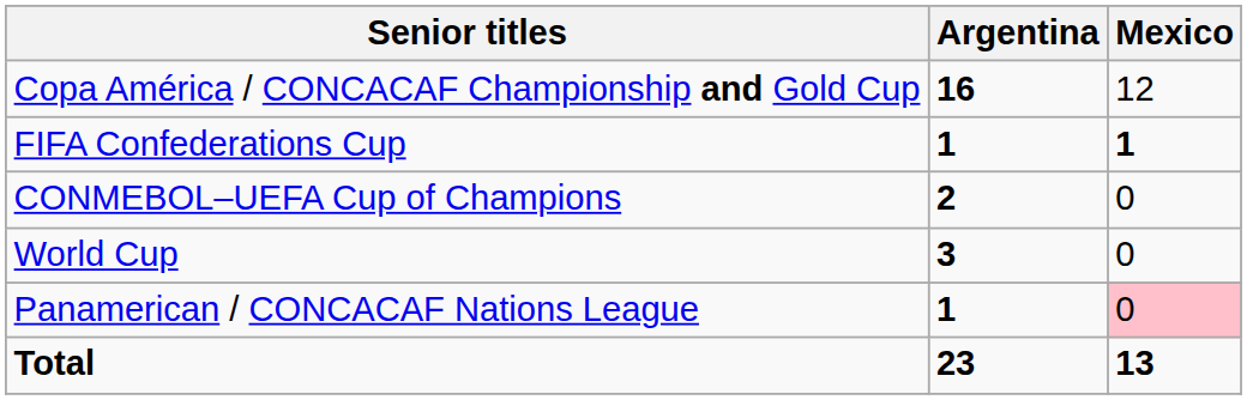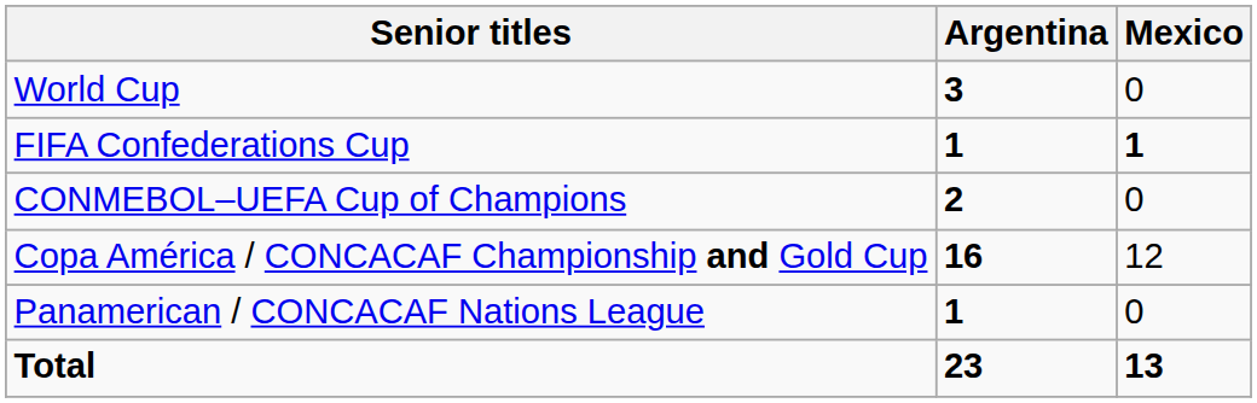rows swapped: World Cup <-> Copa América / CONCACAF Championship and Gold Cup
Panamerican / CONCACAF Nations League | Mexico: pink background -> no background
